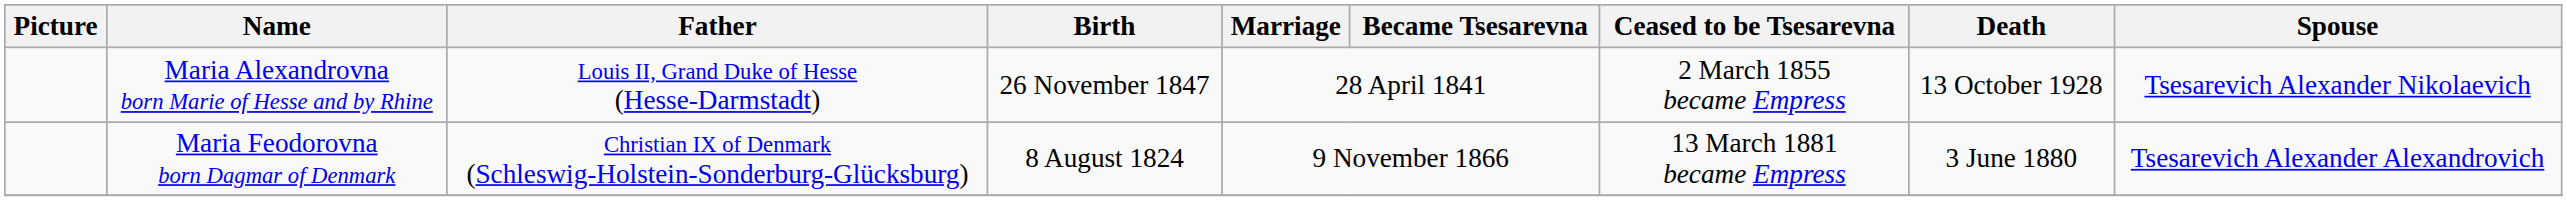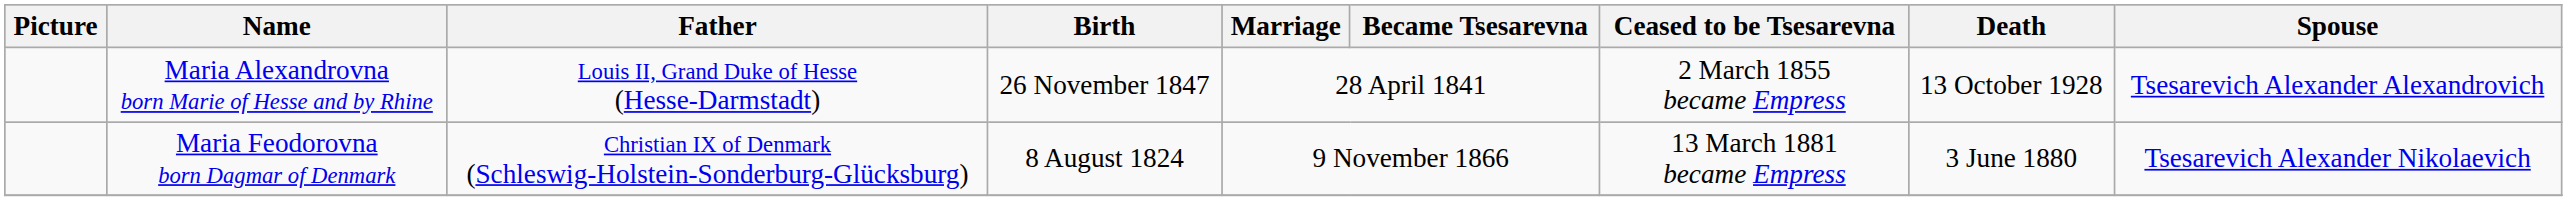Maria Alexandrovna born Marie of Hesse and by Rhine | Spouse: Tsesarevich Alexander Nikolaevich -> Tsesarevich Alexander Alexandrovich
Maria Feodorovna born Dagmar of Denmark | Spouse: Tsesarevich Alexander Alexandrovich -> Tsesarevich Alexander Nikolaevich
